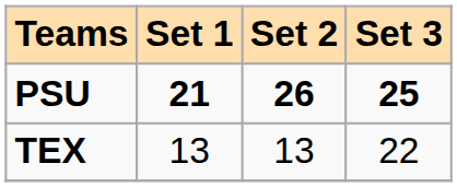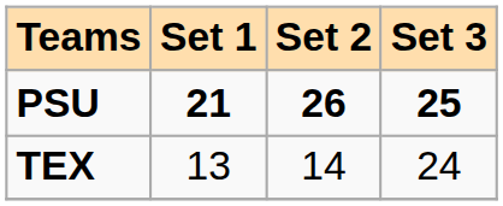TEX | Set 2: 13 -> 14
TEX | Set 3: 22 -> 24
